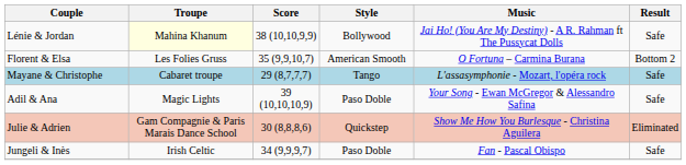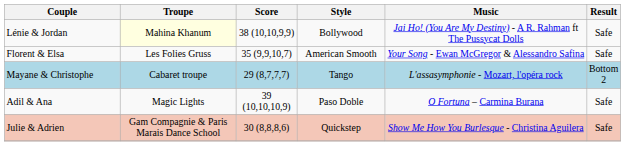Florent & Elsa | Music: O Fortuna – Carmina Burana -> Your Song - Ewan McGregor & Alessandro Safina
Florent & Elsa | Result: Bottom 2 -> Safe
Mayane & Christophe | Result: Safe -> Bottom 2
Adil & Ana | Music: Your Song - Ewan McGregor & Alessandro Safina -> O Fortuna – Carmina Burana
Julie & Adrien | Result: Eliminated -> Safe
- row: Jungeli & Inès | Irish Celtic | 34 (9,9,9,7) | Paso Doble | Fan - Pascal Obispo | Safe
